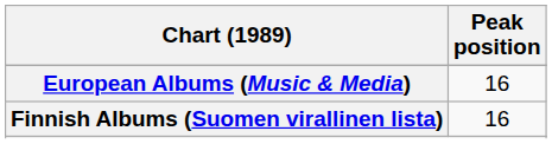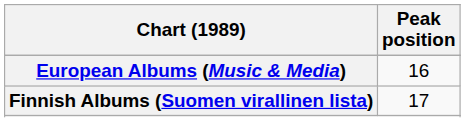Finnish Albums (Suomen virallinen lista) | Peak position: 16 -> 17
